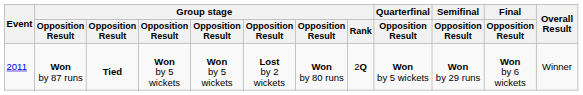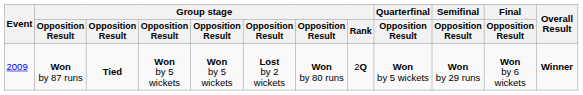Won by 87 runs | Event: 2011 -> 2009
Won by 87 runs | Overall Result: normal -> bold
